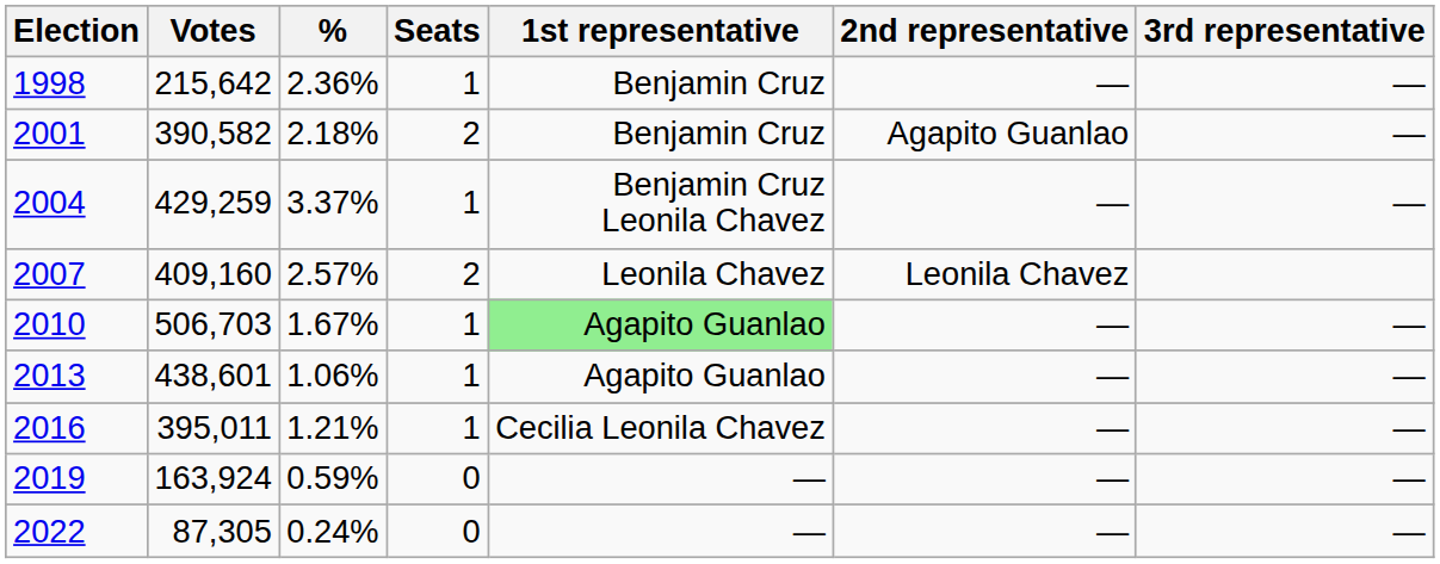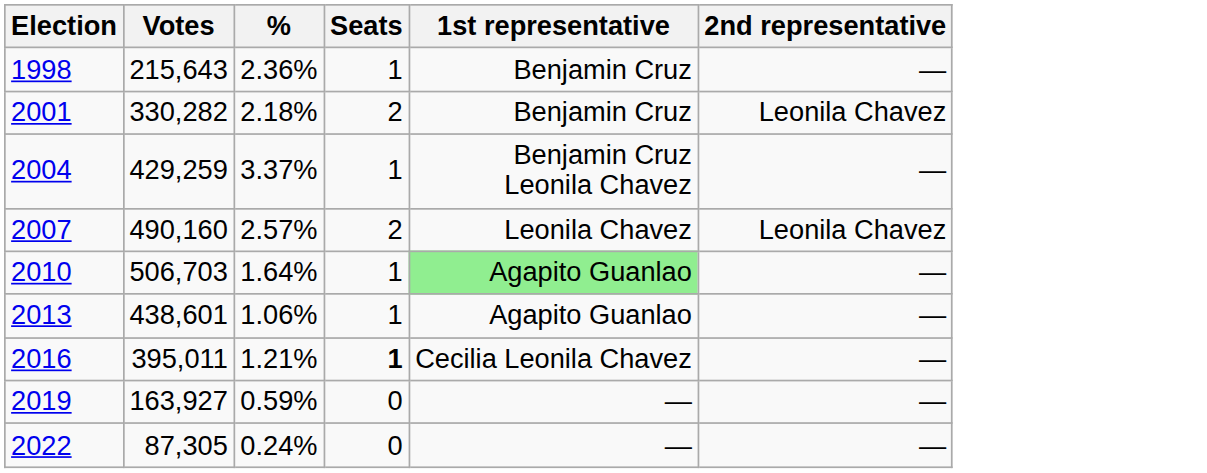- column: 3rd representative | — | — | — | — | — | — | — | —
1998 | Votes: 215,642 -> 215,643
2001 | Votes: 390,582 -> 330,282
2001 | 2nd representative: Agapito Guanlao -> Leonila Chavez
2007 | Votes: 409,160 -> 490,160
2010 | %: 1.67% -> 1.64%
2016 | Seats: normal -> bold
2019 | Votes: 163,924 -> 163,927
